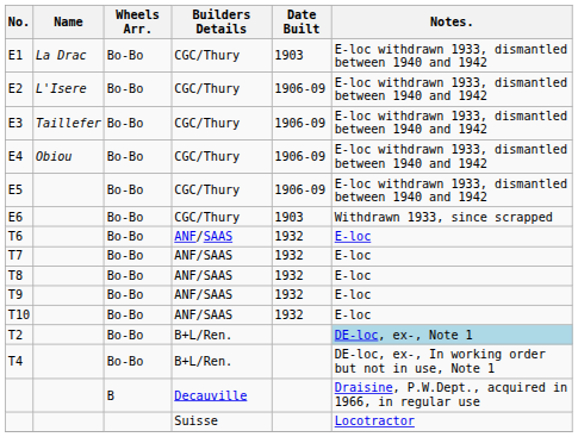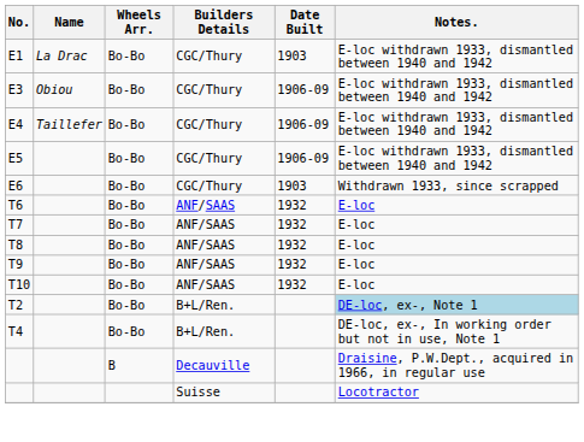- row: E2 | L'Isere | Bo-Bo | CGC/Thury | 1906-09 | E-loc withdrawn 1933, dismantled between 1940 and 1942
E3 | Name: Taillefer -> Obiou
E4 | Name: Obiou -> Taillefer
